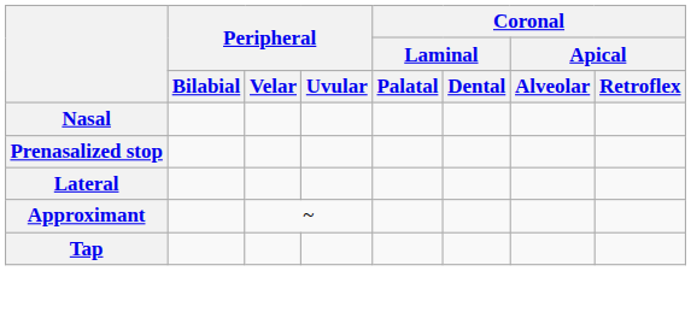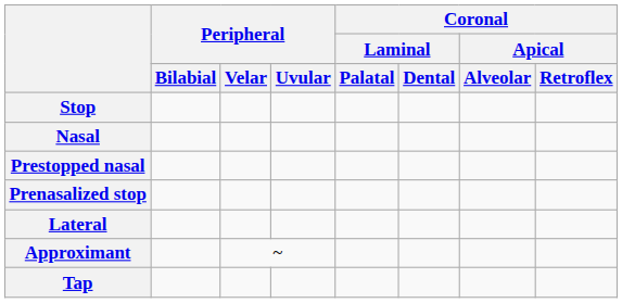+ row: Stop
+ row: Prestopped nasal
